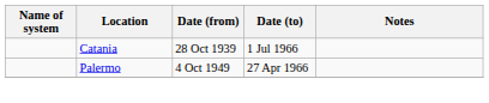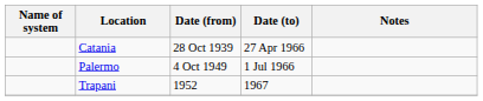Catania | Date (to): 1 Jul 1966 -> 27 Apr 1966
Palermo | Date (to): 27 Apr 1966 -> 1 Jul 1966
+ row: Trapani | 1952 | 1967
